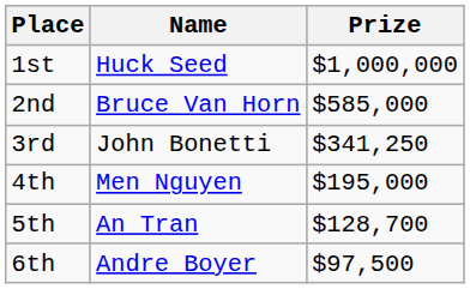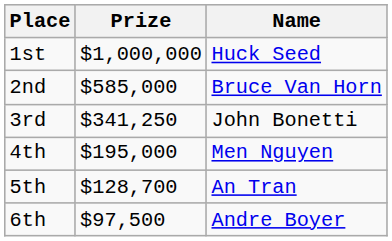columns swapped: Name <-> Prize
